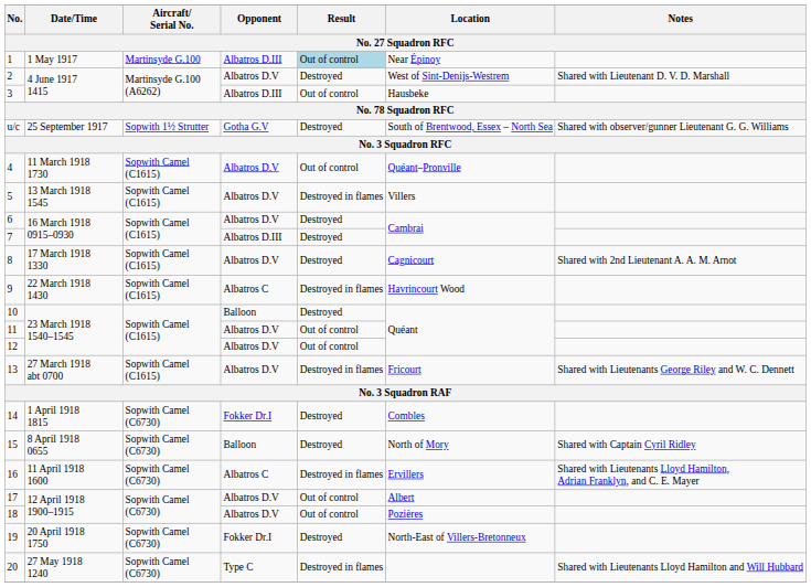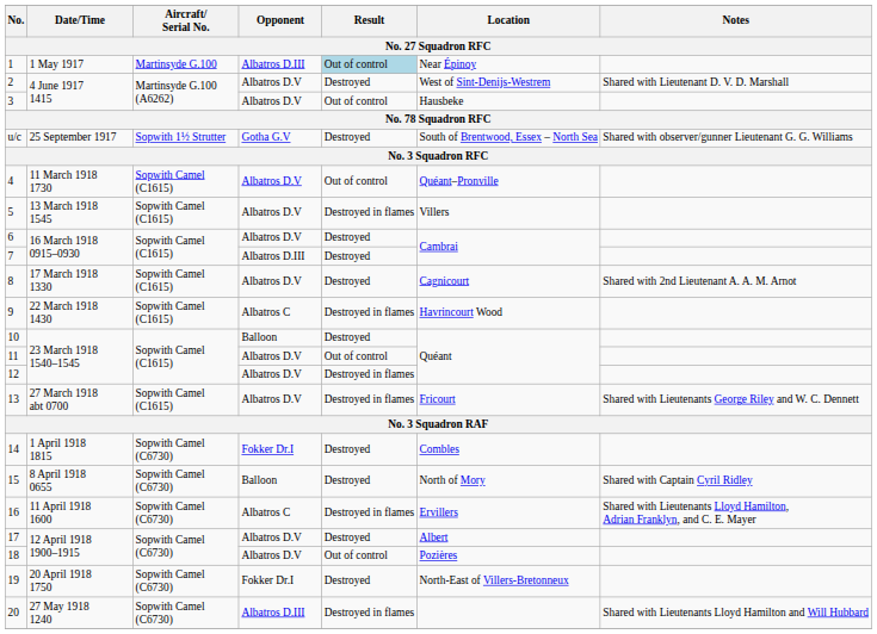3 | Opponent: Albatros D.III -> Albatros D.V
12 | Result: Out of control -> Destroyed in flames
17 | Result: Out of control -> Destroyed
20 | Opponent: Type C -> Albatros D.III
